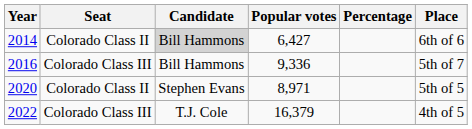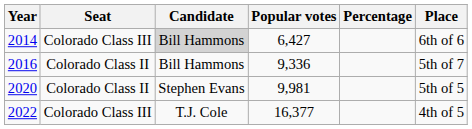2014 | Seat: Colorado Class II -> Colorado Class III
2016 | Seat: Colorado Class III -> Colorado Class II
2020 | Popular votes: 8,971 -> 9,981
2022 | Popular votes: 16,379 -> 16,377
